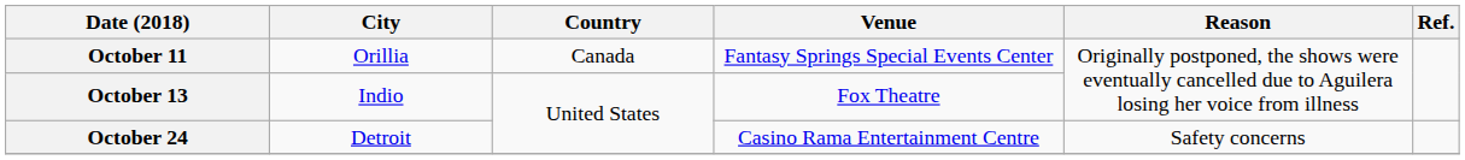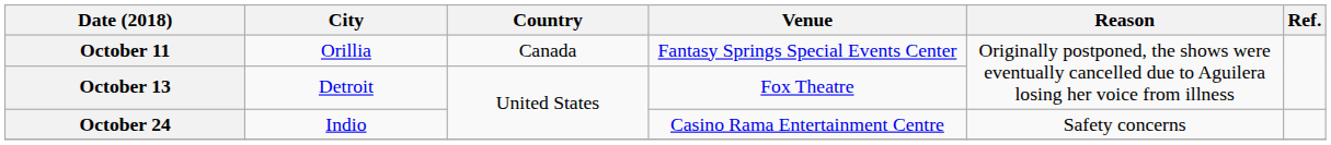October 13 | City: Indio -> Detroit
October 24 | City: Detroit -> Indio
